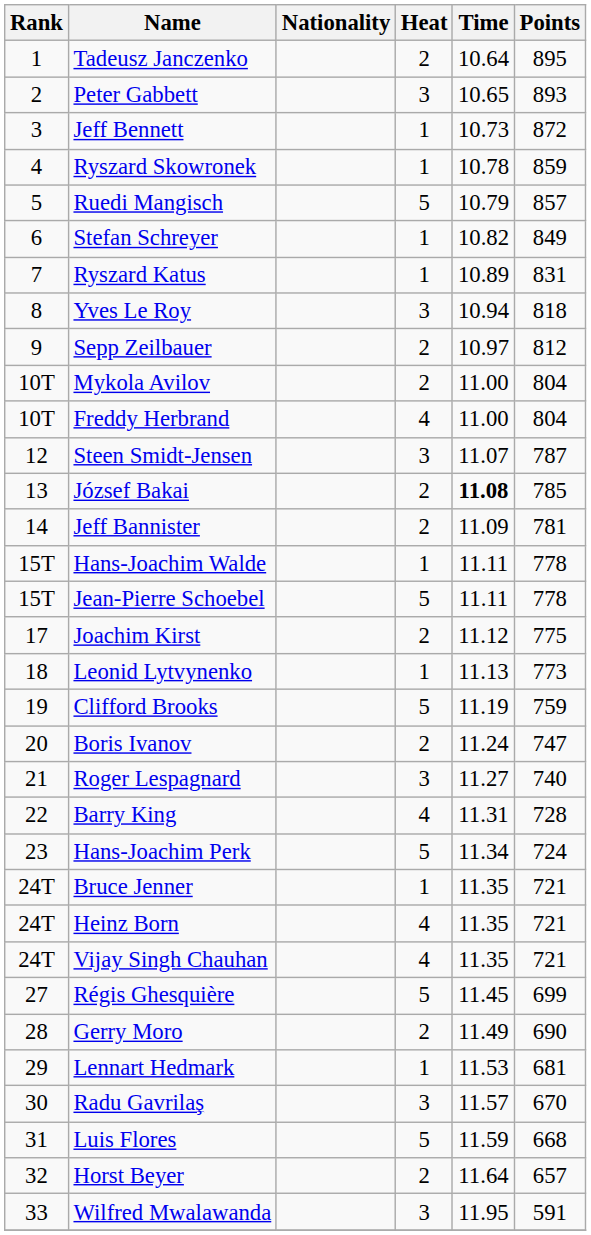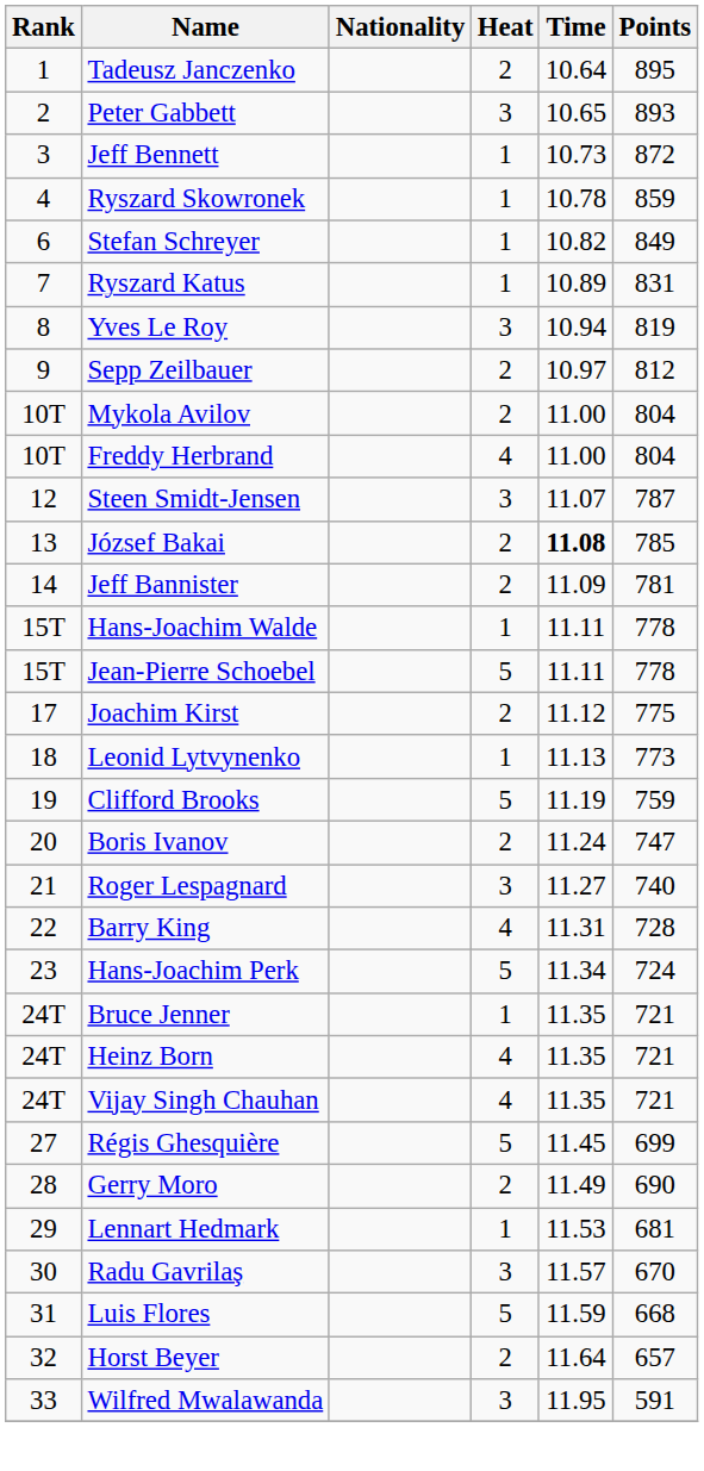- row: 5 | Ruedi Mangisch | 5 | 10.79 | 857
Yves Le Roy | Points: 818 -> 819
